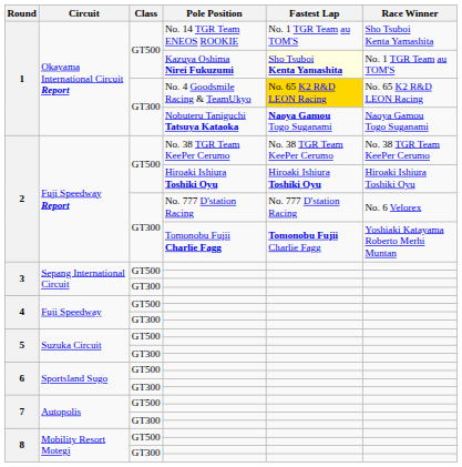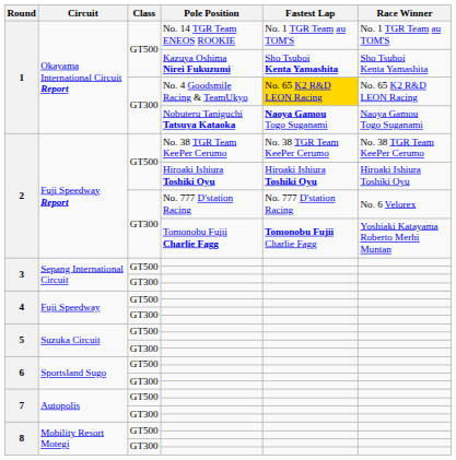No. 14 TGR Team ENEOS ROOKIE | Race Winner: Sho Tsuboi Kenta Yamashita -> No. 1 TGR Team au TOM'S
Kazuya Oshima Nirei Fukuzumi | Fastest Lap: lightyellow background -> no background
Kazuya Oshima Nirei Fukuzumi | Race Winner: No. 1 TGR Team au TOM'S -> Sho Tsuboi Kenta Yamashita
